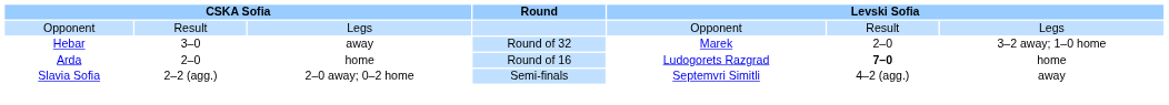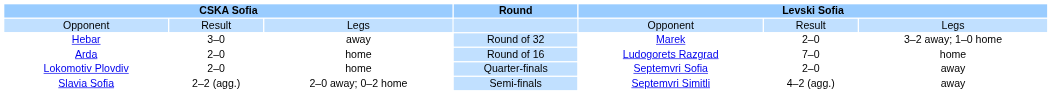Arda | column 6: bold -> normal
+ row: Lokomotiv Plovdiv | 2–0 | home | Quarter-finals | Septemvri Sofia | 2–0 | away
